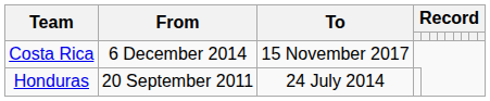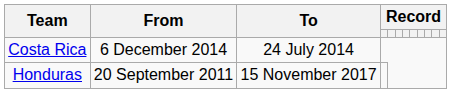Costa Rica | To: 15 November 2017 -> 24 July 2014
Honduras | To: 24 July 2014 -> 15 November 2017
